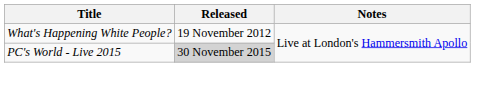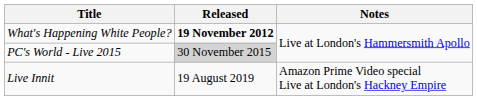What's Happening White People? | Released: normal -> bold
+ row: Live Innit | 19 August 2019 | Amazon Prime Video special Live at London's Hackney Empire
